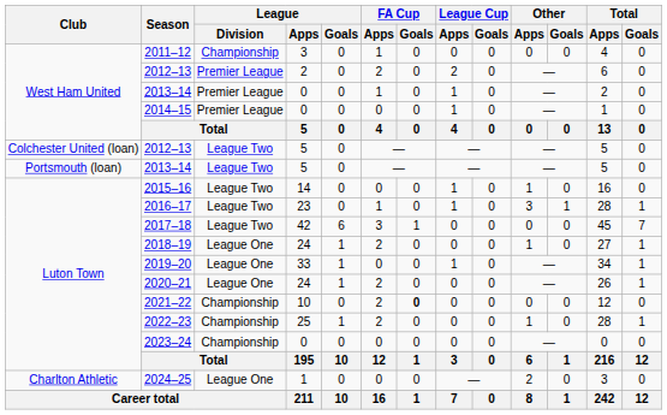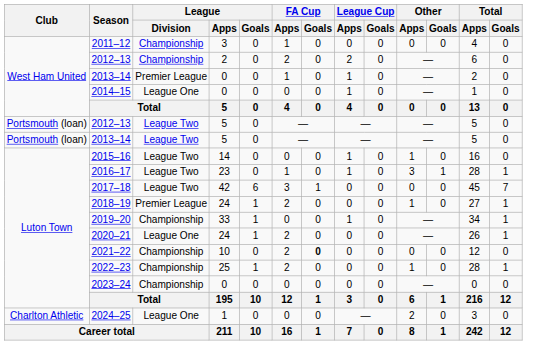2012–13 / 2 | League / Division: Premier League -> Championship
2014–15 | League / Division: Premier League -> League One
2012–13 / 5 | Club: Colchester United (loan) -> Portsmouth (loan)
2018–19 | League / Division: League One -> Premier League
2019–20 | League / Division: League One -> Championship
